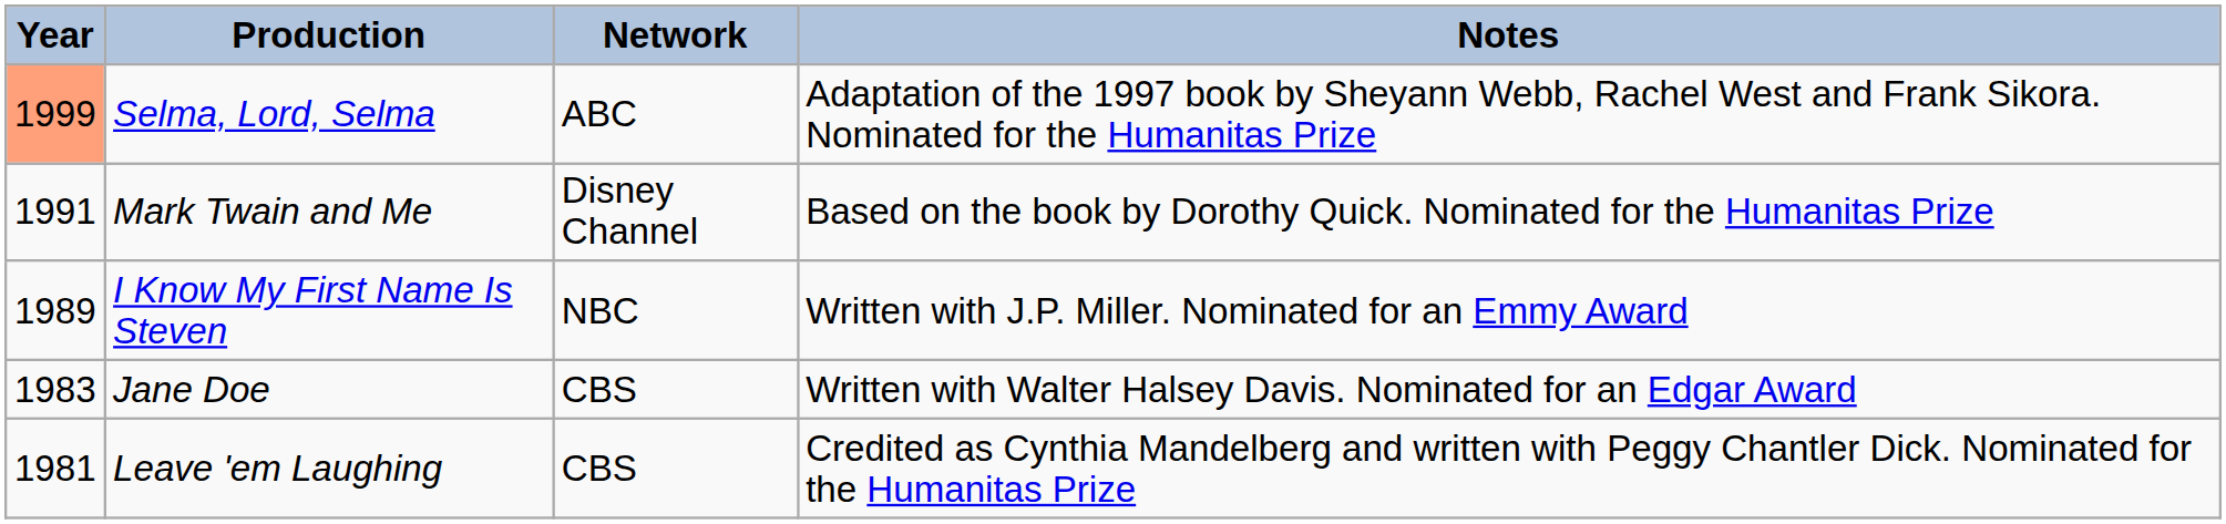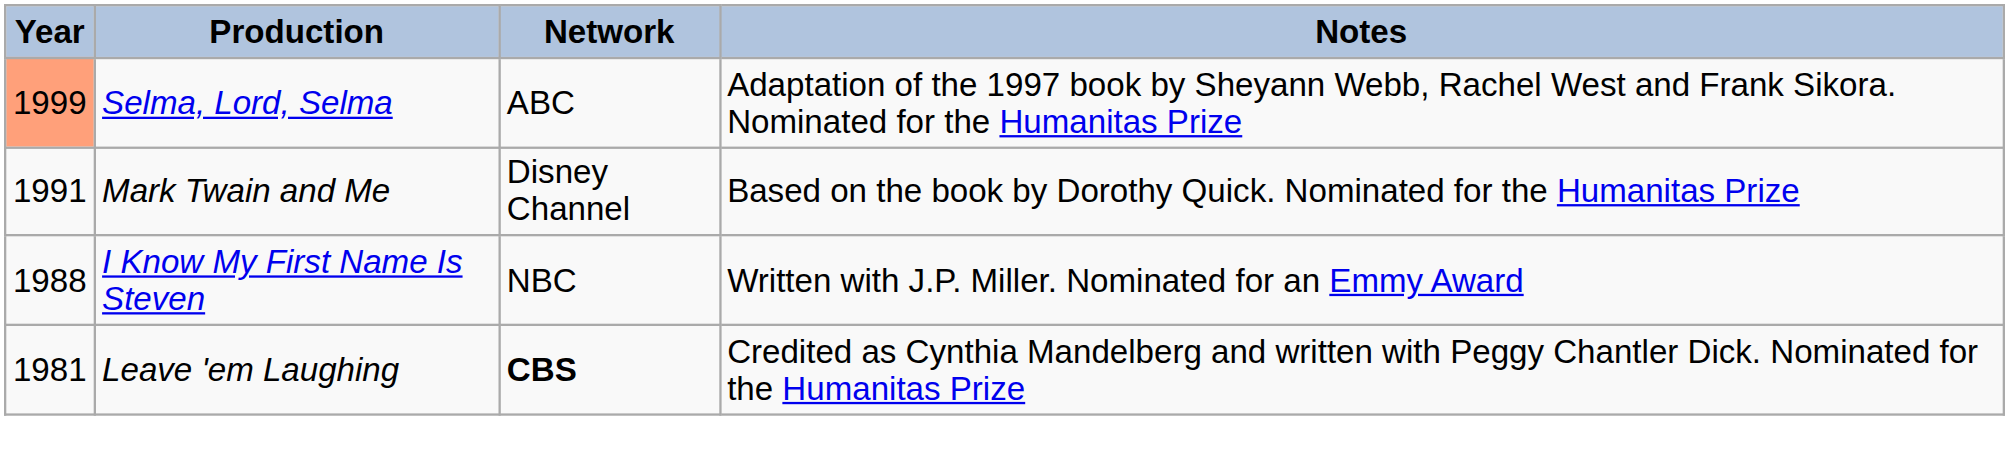I Know My First Name Is Steven | Year: 1989 -> 1988
- row: 1983 | Jane Doe | CBS | Written with Walter Halsey Davis. Nominated for an Edgar Award
Leave 'em Laughing | Network: normal -> bold
